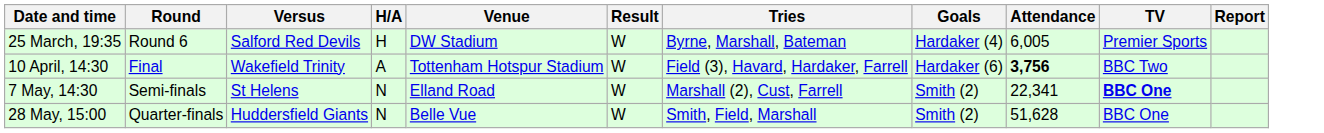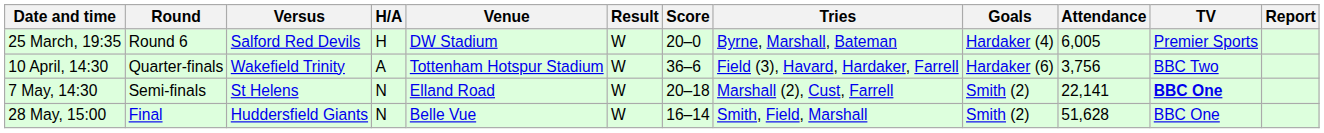+ column: Score | 20–0 | 36–6 | 20–18 | 16–14
10 April, 14:30 | Round: Final -> Quarter-finals
10 April, 14:30 | Attendance: bold -> normal
7 May, 14:30 | Attendance: 22,341 -> 22,141
28 May, 15:00 | Round: Quarter-finals -> Final
